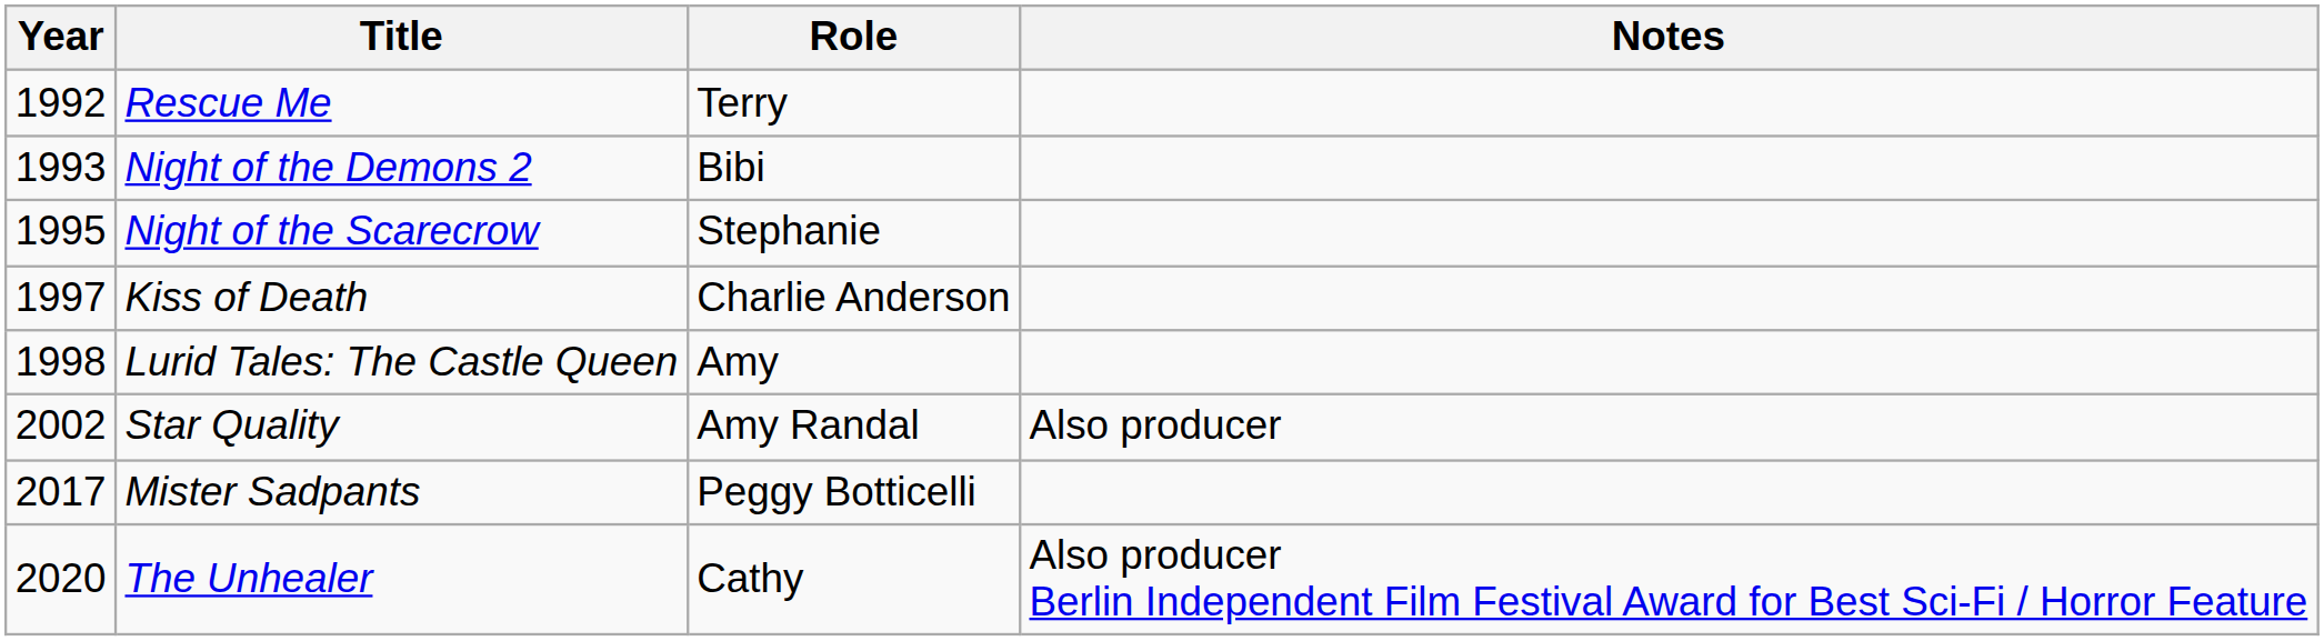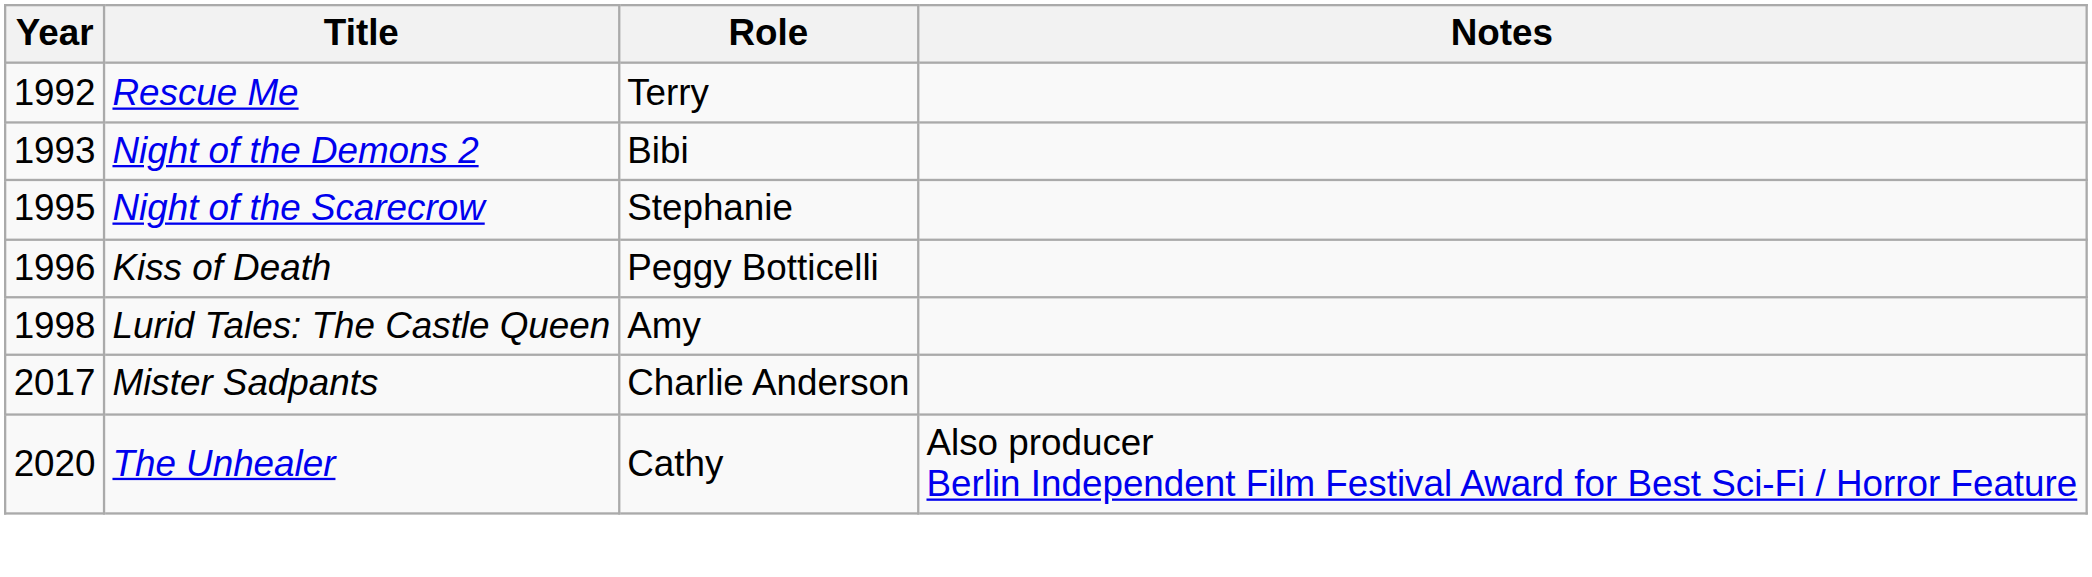Kiss of Death | Year: 1997 -> 1996
Kiss of Death | Role: Charlie Anderson -> Peggy Botticelli
- row: 2002 | Star Quality | Amy Randal | Also producer
Mister Sadpants | Role: Peggy Botticelli -> Charlie Anderson
